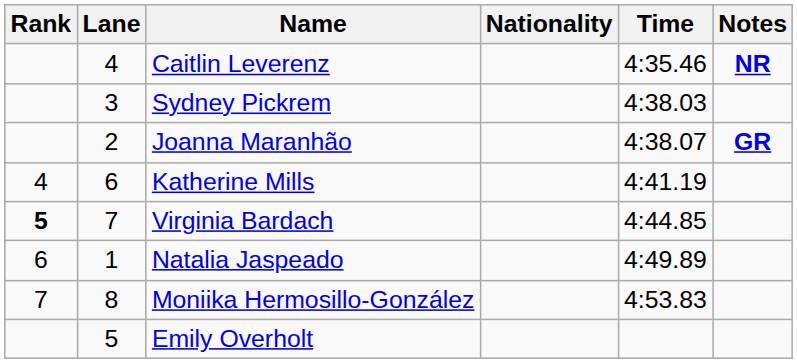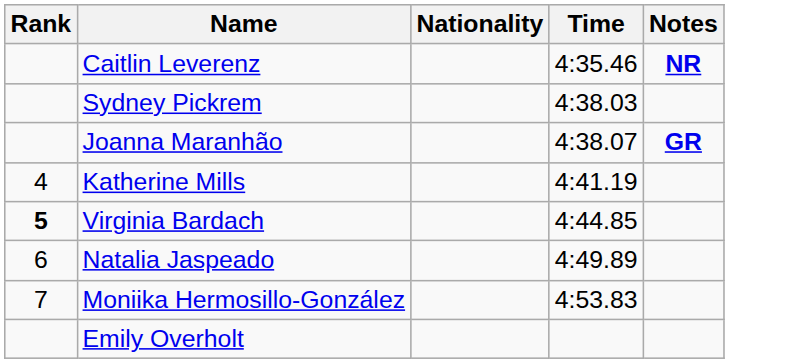- column: Lane | 4 | 3 | 2 | 6 | 7 | 1 | 8 | 5
